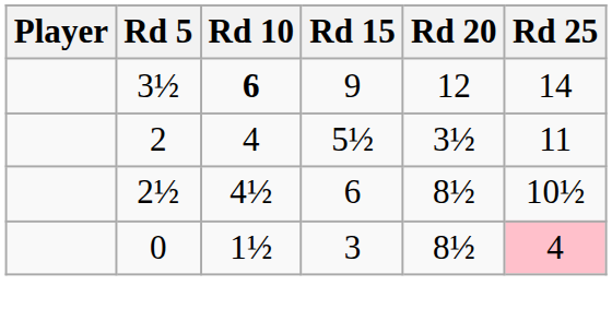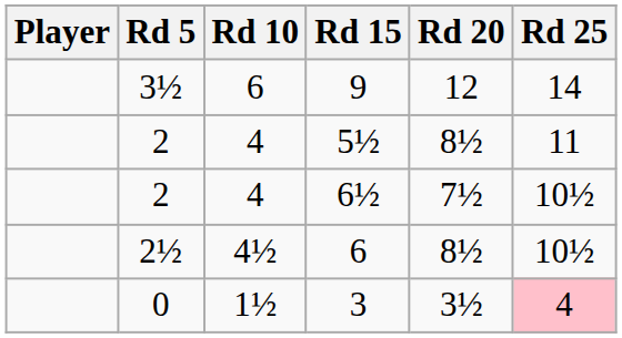9 | Rd 10: bold -> normal
5½ | Rd 20: 3½ -> 8½
+ row: 2 | 4 | 6½ | 7½ | 10½
3 | Rd 20: 8½ -> 3½
